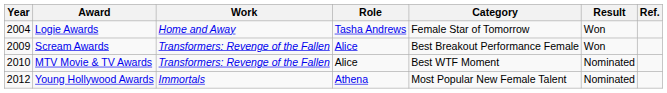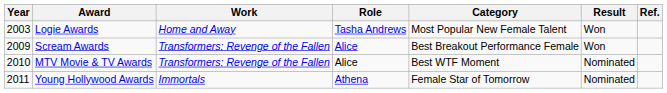Logie Awards | Year: 2004 -> 2003
Logie Awards | Category: Female Star of Tomorrow -> Most Popular New Female Talent
Young Hollywood Awards | Year: 2012 -> 2011
Young Hollywood Awards | Category: Most Popular New Female Talent -> Female Star of Tomorrow
